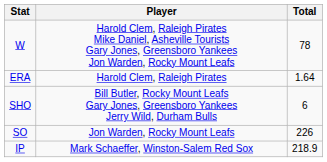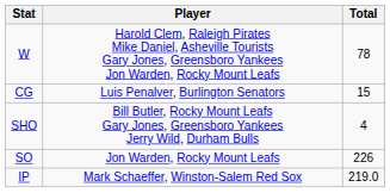- row: ERA | Harold Clem, Raleigh Pirates | 1.64
+ row: CG | Luis Penalver, Burlington Senators | 15
SHO | Total: 6 -> 4
IP | Total: 218.9 -> 219.0
